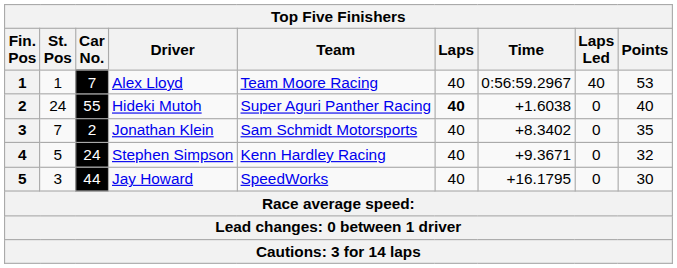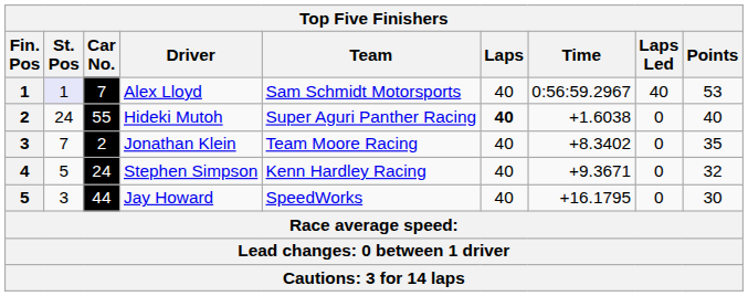Alex Lloyd | St. Pos: no background -> lavender background
Alex Lloyd | Team: Team Moore Racing -> Sam Schmidt Motorsports
Jonathan Klein | Team: Sam Schmidt Motorsports -> Team Moore Racing
